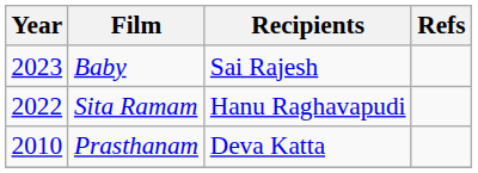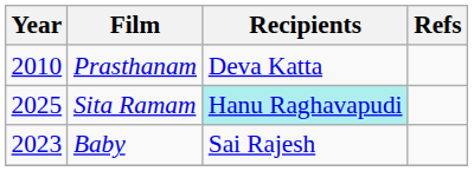rows swapped: Prasthanam <-> Baby
Sita Ramam | Year: 2022 -> 2025
Sita Ramam | Recipients: no background -> paleturquoise background
